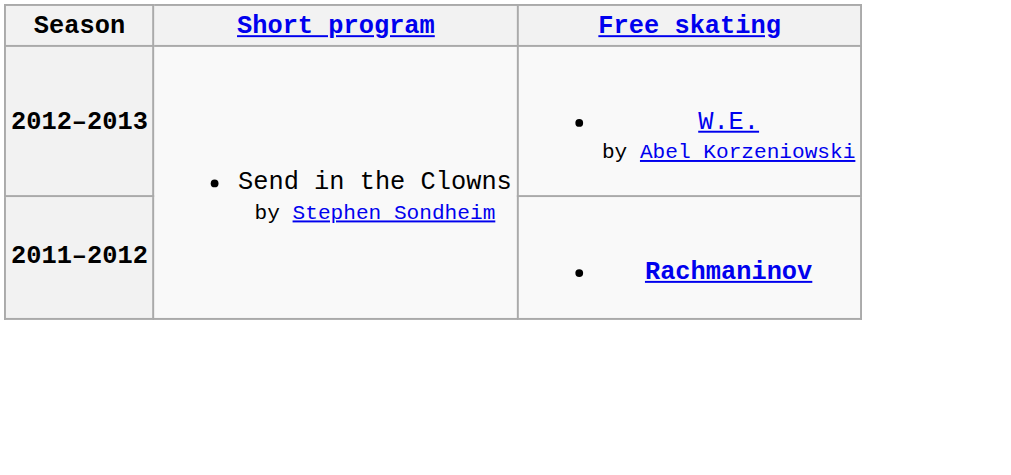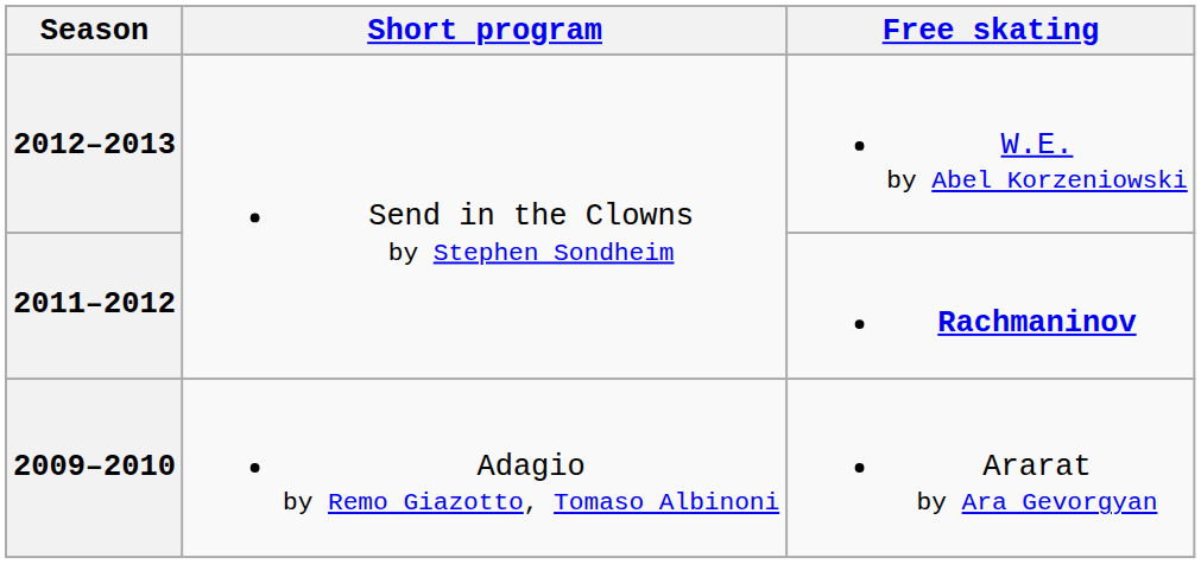+ row: 2009–2010 | Adagio by Remo Giazotto, Tomaso Albinoni | Ararat by Ara Gevorgyan
